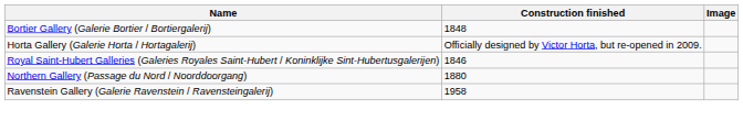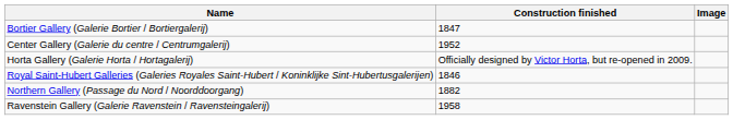Bortier Gallery (Galerie Bortier / Bortiergalerij) | Construction finished: 1848 -> 1847
+ row: Center Gallery (Galerie du centre / Centrumgalerij) | 1952
Northern Gallery (Passage du Nord / Noorddoorgang) | Construction finished: 1880 -> 1882
